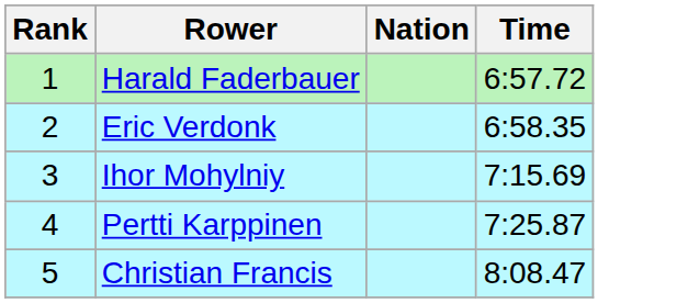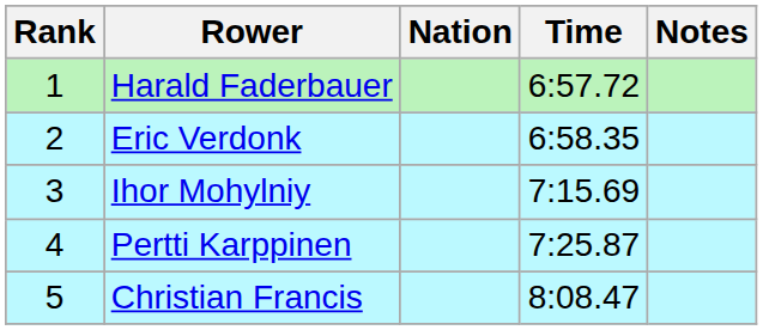+ column: Notes
